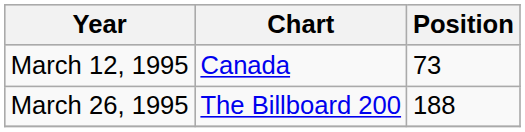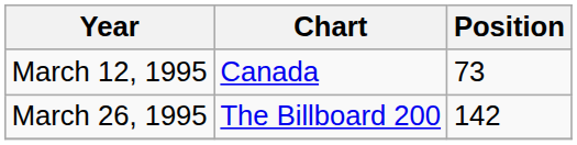March 26, 1995 | Position: 188 -> 142
